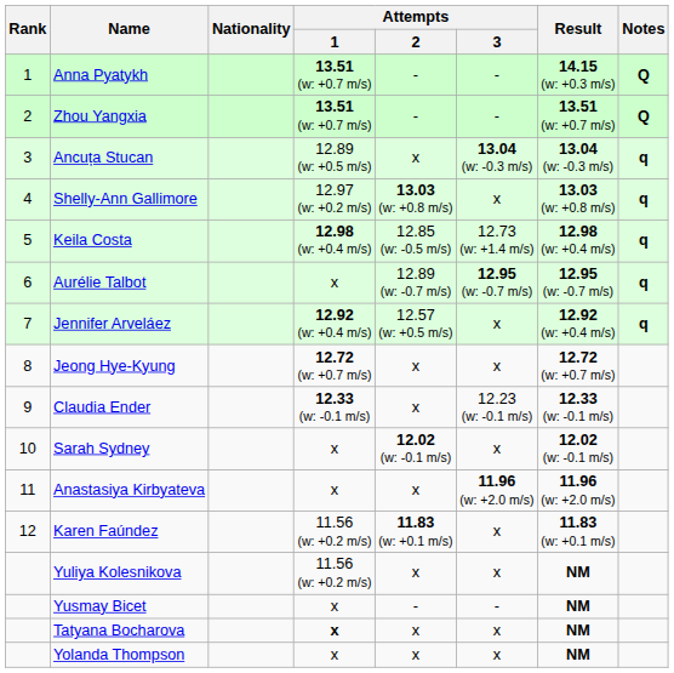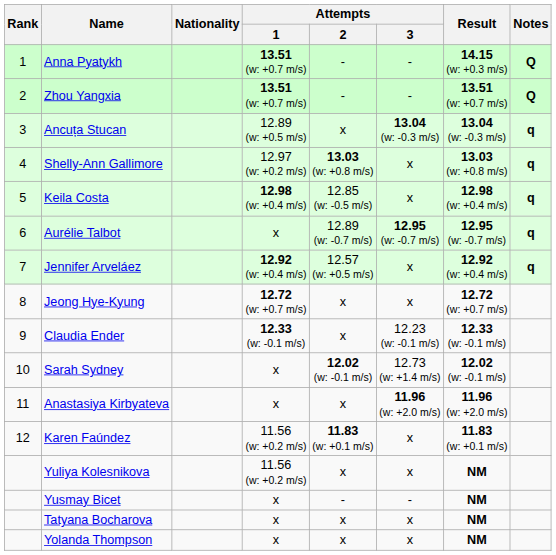Keila Costa | Attempts / 3: 12.73 (w: +1.4 m/s) -> x
Sarah Sydney | Attempts / 3: x -> 12.73 (w: +1.4 m/s)
Tatyana Bocharova | Attempts / 1: bold -> normal
